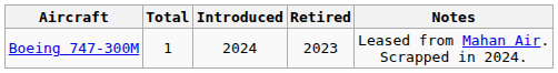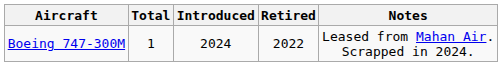Boeing 747-300M | Retired: 2023 -> 2022
